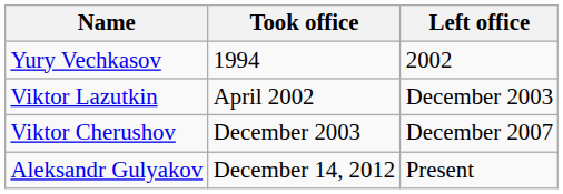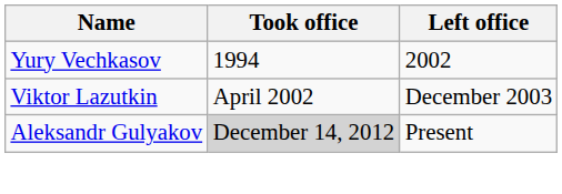- row: Viktor Cherushov | December 2003 | December 2007
Aleksandr Gulyakov | Took office: no background -> lightgrey background
